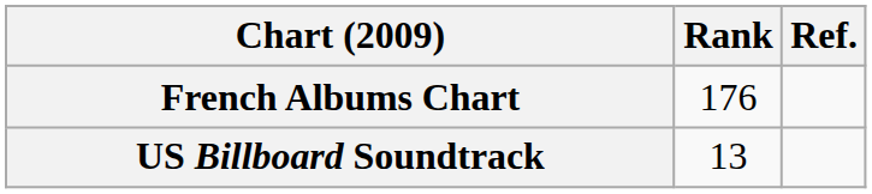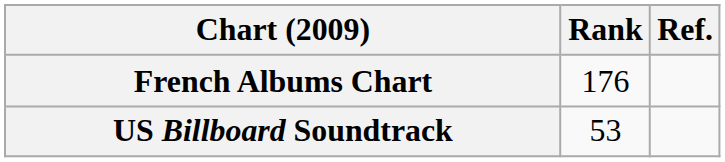US Billboard Soundtrack | Rank: 13 -> 53
